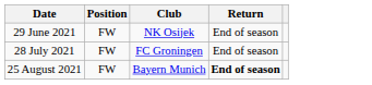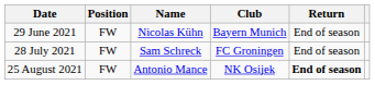+ column: Name | Nicolas Kühn | Sam Schreck | Antonio Mance
29 June 2021 | Club: NK Osijek -> Bayern Munich
25 August 2021 | Club: Bayern Munich -> NK Osijek
